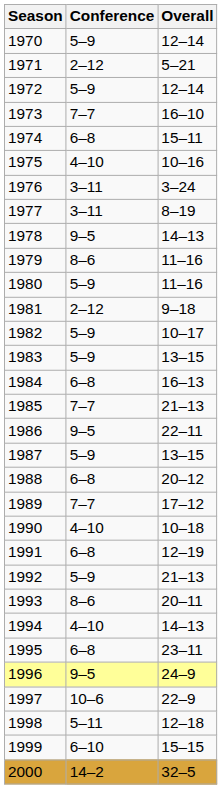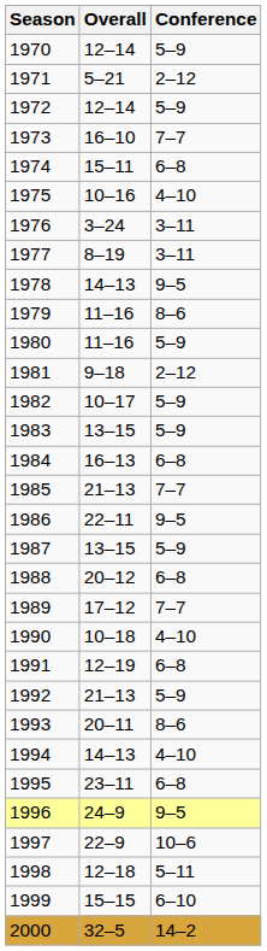columns swapped: Overall <-> Conference
